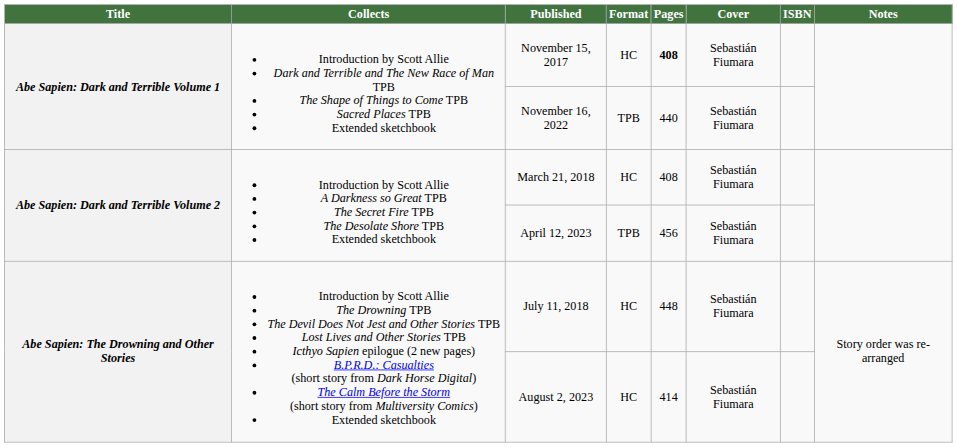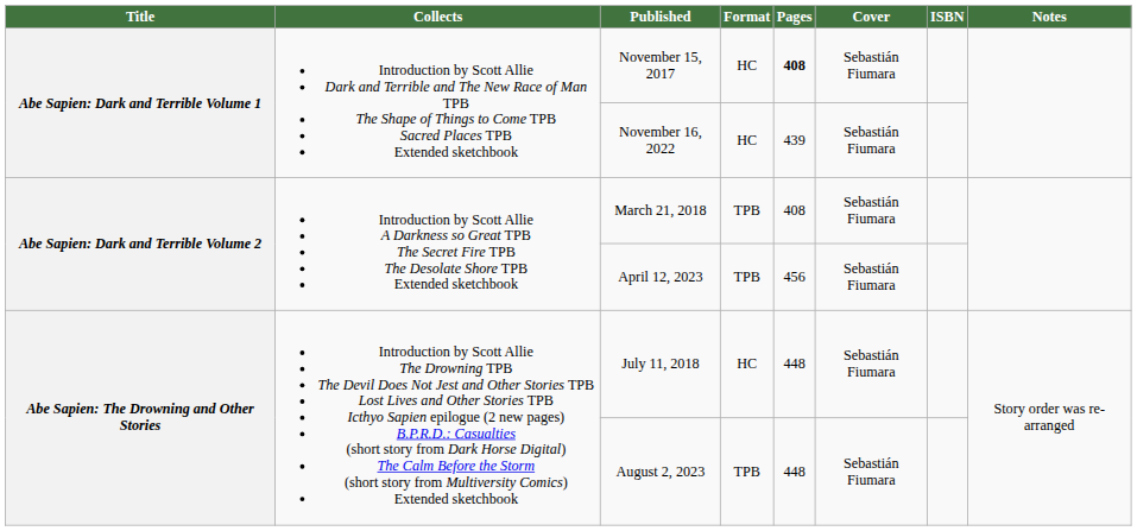November 16, 2022 | Format: TPB -> HC
November 16, 2022 | Pages: 440 -> 439
March 21, 2018 | Format: HC -> TPB
August 2, 2023 | Format: HC -> TPB
August 2, 2023 | Pages: 414 -> 448
